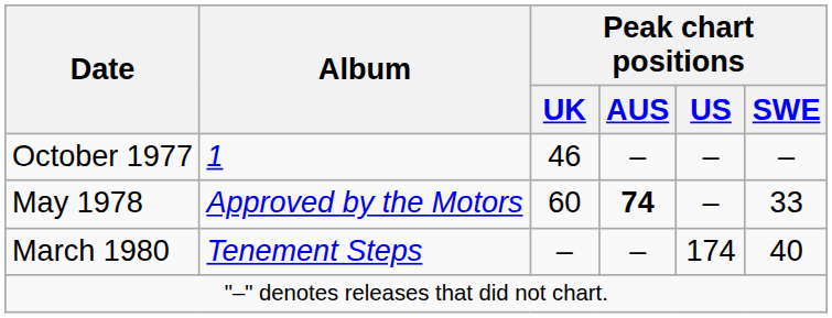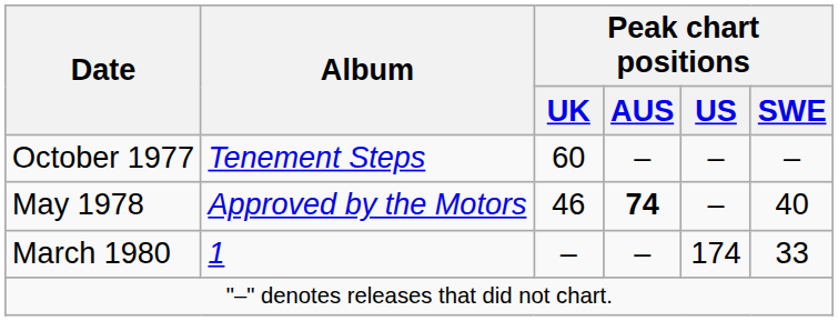October 1977 | Album: 1 -> Tenement Steps
October 1977 | Peak chart positions / UK: 46 -> 60
May 1978 | Peak chart positions / UK: 60 -> 46
May 1978 | Peak chart positions / SWE: 33 -> 40
March 1980 | Album: Tenement Steps -> 1
March 1980 | Peak chart positions / SWE: 40 -> 33
